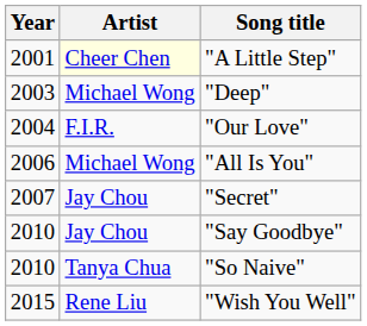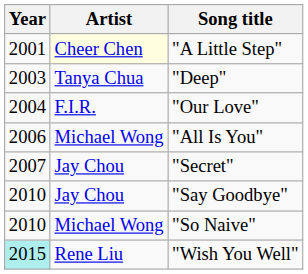"Deep" | Artist: Michael Wong -> Tanya Chua
"So Naive" | Artist: Tanya Chua -> Michael Wong
"Wish You Well" | Year: no background -> paleturquoise background
